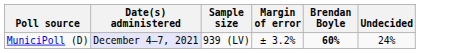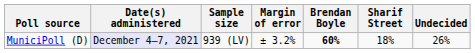+ column: Sharif Street | 18%
MuniciPoll (D) | Undecided: 24% -> 26%
